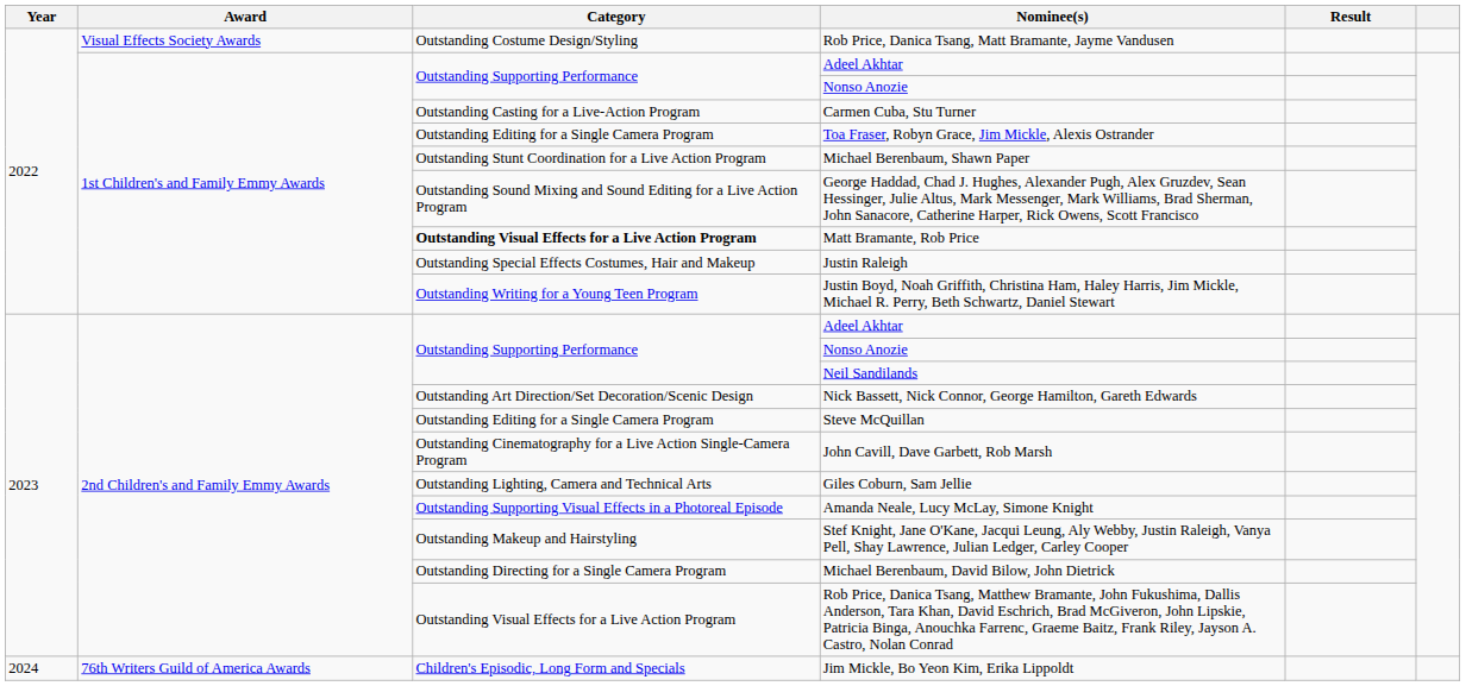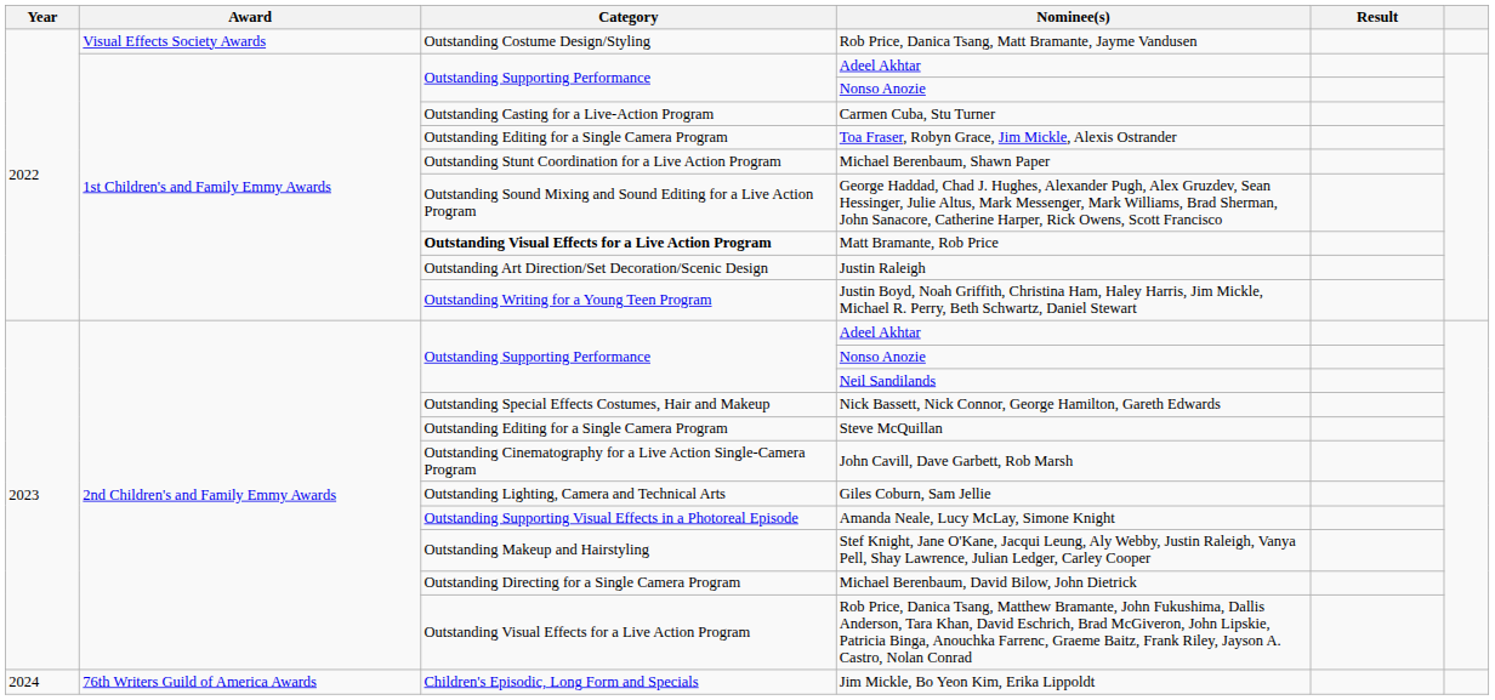Justin Raleigh | Category: Outstanding Special Effects Costumes, Hair and Makeup -> Outstanding Art Direction/Set Decoration/Scenic Design
Nick Bassett, Nick Connor, George Hamilton, Gareth Edwards | Category: Outstanding Art Direction/Set Decoration/Scenic Design -> Outstanding Special Effects Costumes, Hair and Makeup
